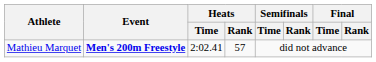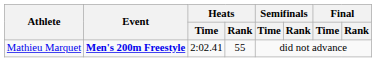Mathieu Marquet | Heats / Rank: 57 -> 55
